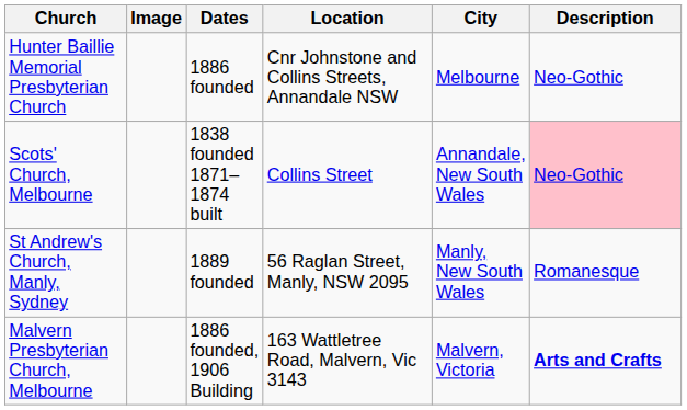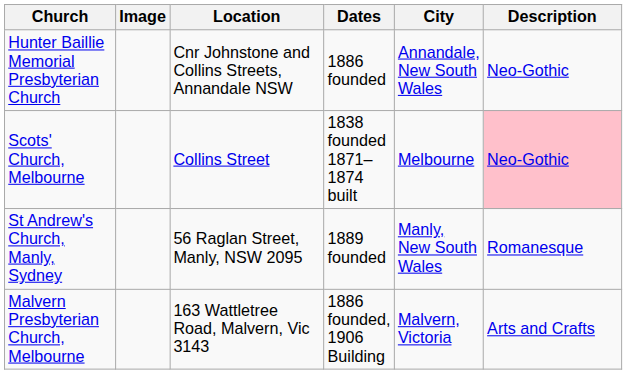columns swapped: Dates <-> Location
Hunter Baillie Memorial Presbyterian Church | City: Melbourne -> Annandale, New South Wales
Scots' Church, Melbourne | City: Annandale, New South Wales -> Melbourne
Malvern Presbyterian Church, Melbourne | Description: bold -> normal
